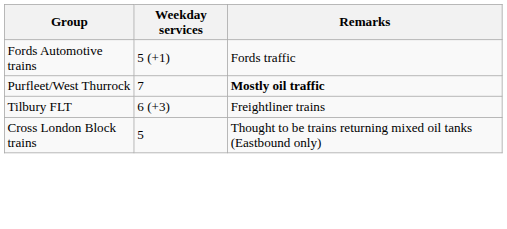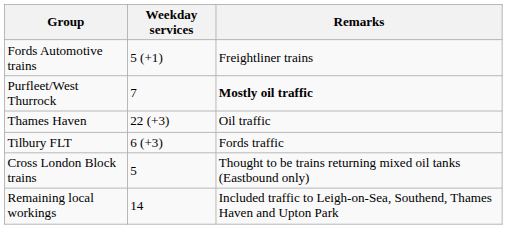Fords Automotive trains | Remarks: Fords traffic -> Freightliner trains
+ row: Thames Haven | 22 (+3) | Oil traffic
Tilbury FLT | Remarks: Freightliner trains -> Fords traffic
+ row: Remaining local workings | 14 | Included traffic to Leigh-on-Sea, Southend, Thames Haven and Upton Park
